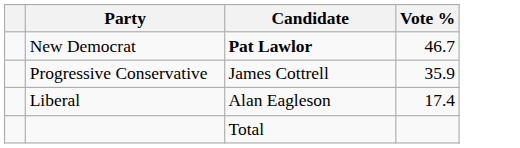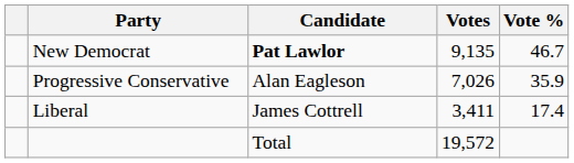+ column: Votes | 9,135 | 7,026 | 3,411 | 19,572
Progressive Conservative | Candidate: James Cottrell -> Alan Eagleson
Liberal | Candidate: Alan Eagleson -> James Cottrell
